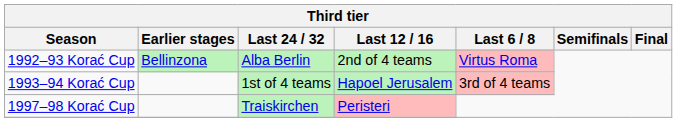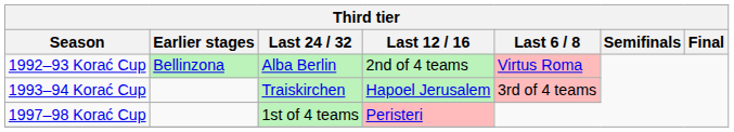1993–94 Korać Cup | Last 24 / 32: 1st of 4 teams -> Traiskirchen
1997–98 Korać Cup | Last 24 / 32: Traiskirchen -> 1st of 4 teams
